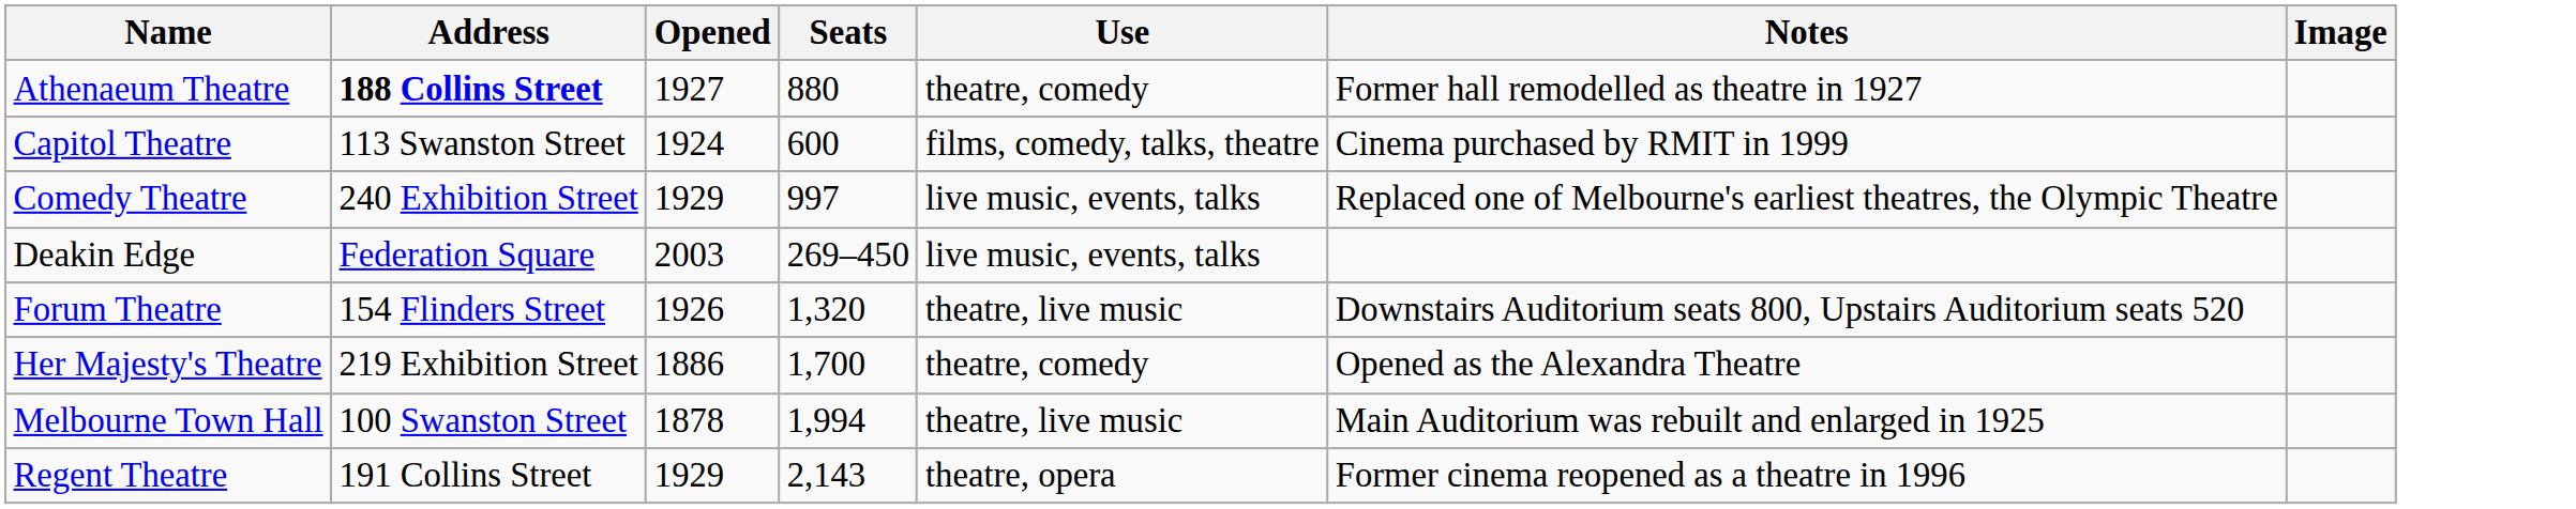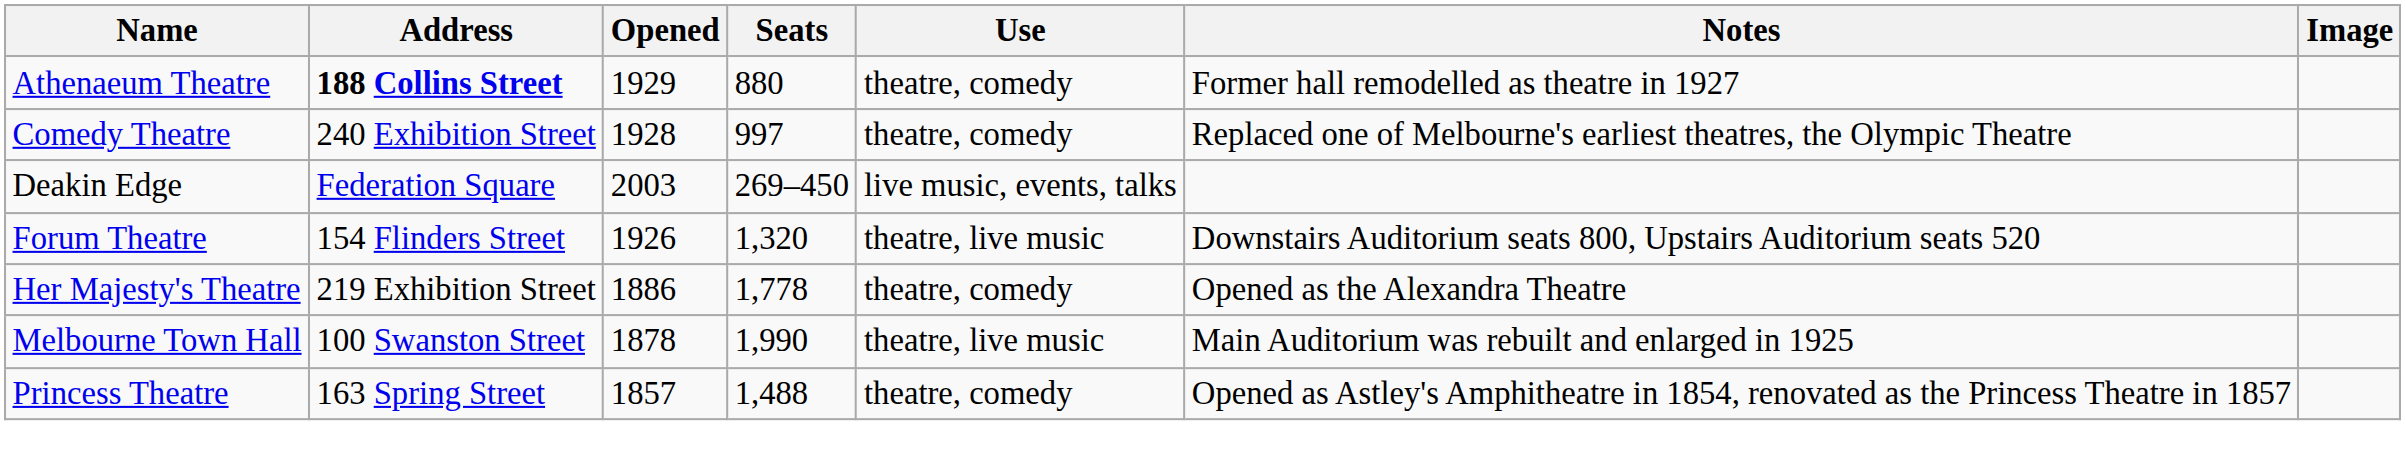Athenaeum Theatre | Opened: 1927 -> 1929
- row: Capitol Theatre | 113 Swanston Street | 1924 | 600 | films, comedy, talks, theatre | Cinema purchased by RMIT in 1999
Comedy Theatre | Opened: 1929 -> 1928
Comedy Theatre | Use: live music, events, talks -> theatre, comedy
Her Majesty's Theatre | Seats: 1,700 -> 1,778
Melbourne Town Hall | Seats: 1,994 -> 1,990
+ row: Princess Theatre | 163 Spring Street | 1857 | 1,488 | theatre, comedy | Opened as Astley's Amphitheatre in 1854, renovated as the Princess Theatre in 1857
- row: Regent Theatre | 191 Collins Street | 1929 | 2,143 | theatre, opera | Former cinema reopened as a theatre in 1996
